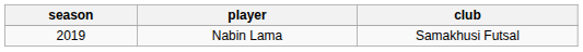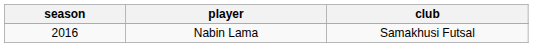Nabin Lama | season: 2019 -> 2016
